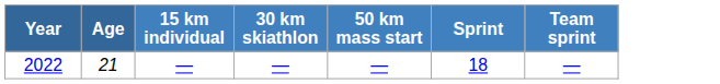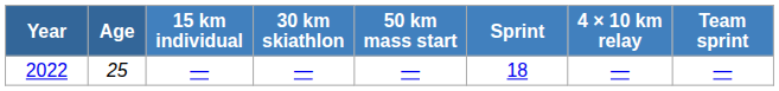+ column: 4 × 10 km relay | —
2022 | Age: 21 -> 25
